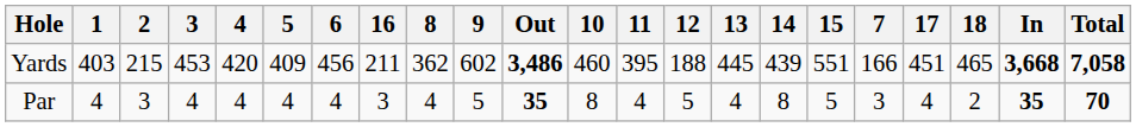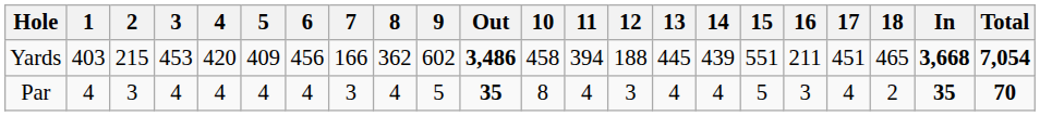columns swapped: 7 <-> 16
Yards | 10: 460 -> 458
Yards | 11: 395 -> 394
Yards | Total: 7,058 -> 7,054
Par | 12: 5 -> 3
Par | 14: 8 -> 4
